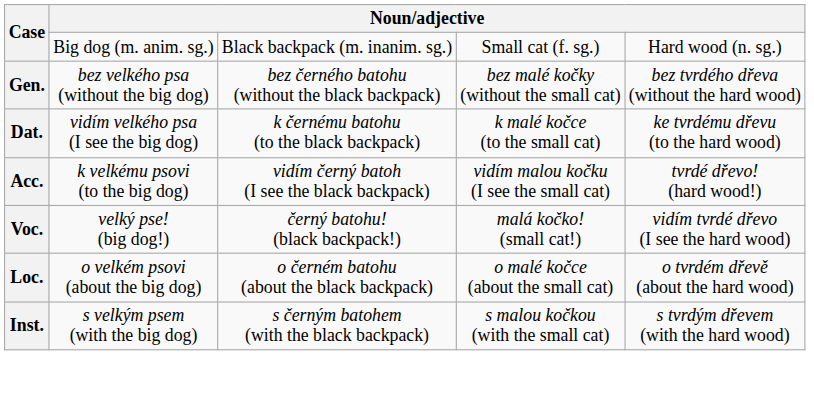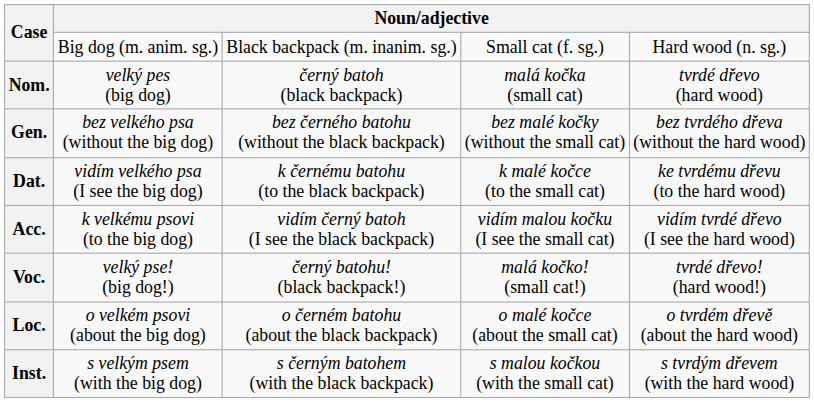+ row: Nom. | velký pes (big dog) | černý batoh (black backpack) | malá kočka (small cat) | tvrdé dřevo (hard wood)
Acc. | column 5: tvrdé dřevo! (hard wood!) -> vidím tvrdé dřevo (I see the hard wood)
Voc. | column 5: vidím tvrdé dřevo (I see the hard wood) -> tvrdé dřevo! (hard wood!)
